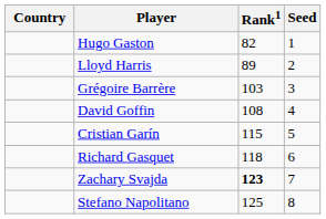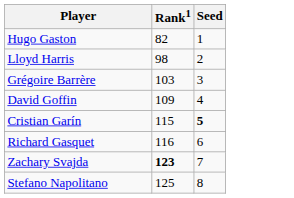- column: Country
Lloyd Harris | Rank1: 89 -> 98
David Goffin | Rank1: 108 -> 109
Cristian Garín | Seed: normal -> bold
Richard Gasquet | Rank1: 118 -> 116
